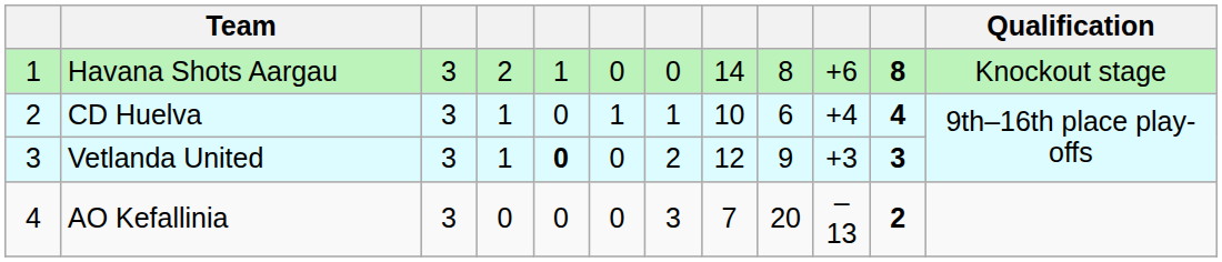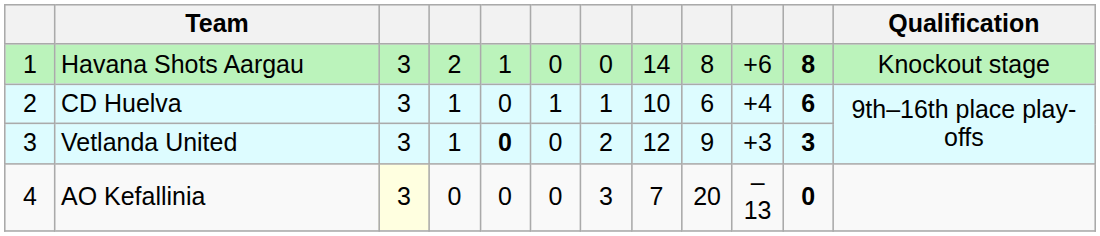CD Huelva | column 11: 4 -> 6
AO Kefallinia | column 3: no background -> lightyellow background
AO Kefallinia | column 11: 2 -> 0
